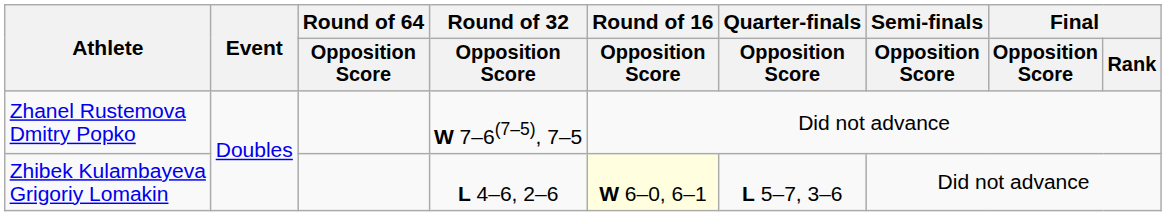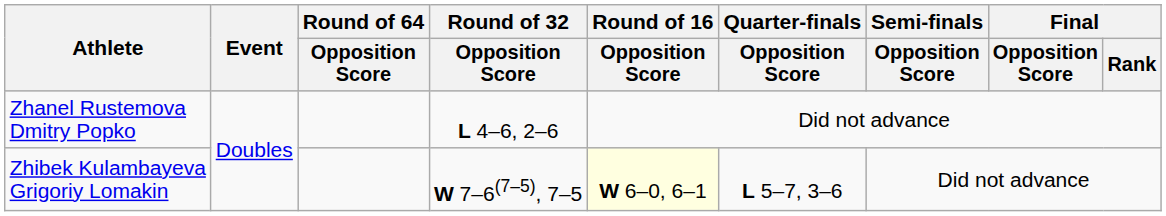Zhanel Rustemova Dmitry Popko | Round of 32 / Opposition Score: W 7–6(7–5), 7–5 -> L 4–6, 2–6
Zhibek Kulambayeva Grigoriy Lomakin | Round of 32 / Opposition Score: L 4–6, 2–6 -> W 7–6(7–5), 7–5
